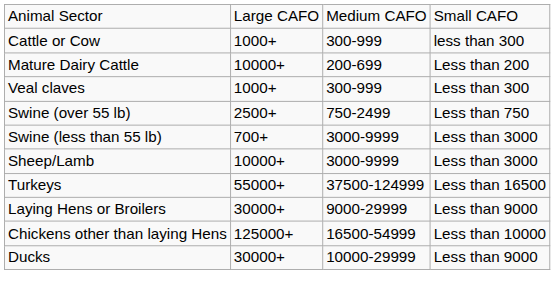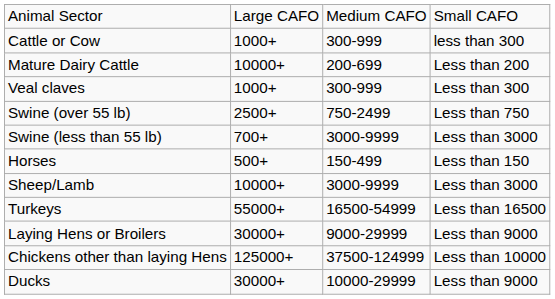+ row: Horses | 500+ | 150-499 | Less than 150
Turkeys | column 3: 37500-124999 -> 16500-54999
Chickens other than laying Hens | column 3: 16500-54999 -> 37500-124999
